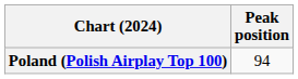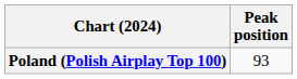Poland (Polish Airplay Top 100) | Peak position: 94 -> 93
